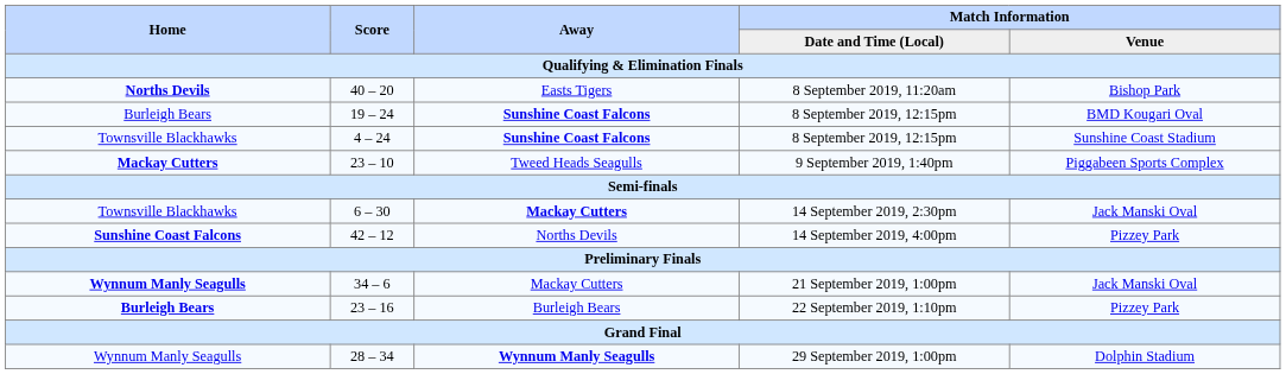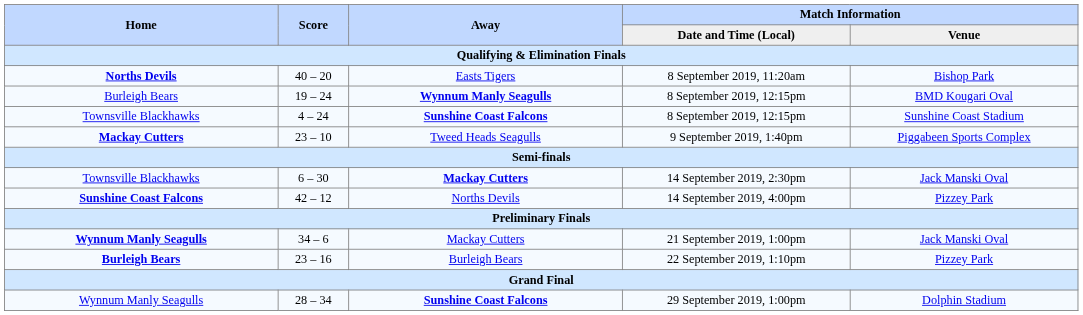19 – 24 / 8 September 2019, 12:15pm | Away: Sunshine Coast Falcons -> Wynnum Manly Seagulls
29 September 2019, 1:00pm | Away: Wynnum Manly Seagulls -> Sunshine Coast Falcons
